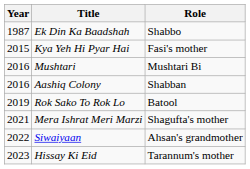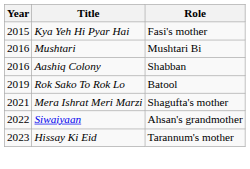- row: 1987 | Ek Din Ka Baadshah | Shabbo
